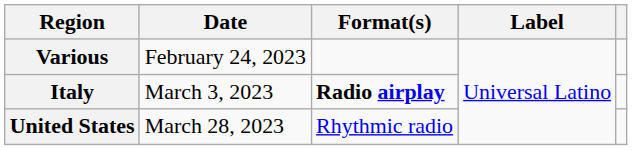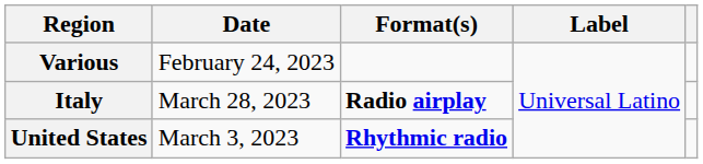Italy | Date: March 3, 2023 -> March 28, 2023
United States | Date: March 28, 2023 -> March 3, 2023
United States | Format(s): normal -> bold
